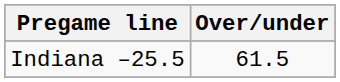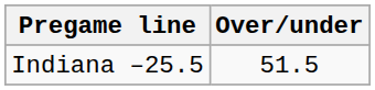Indiana –25.5 | Over/under: 61.5 -> 51.5
